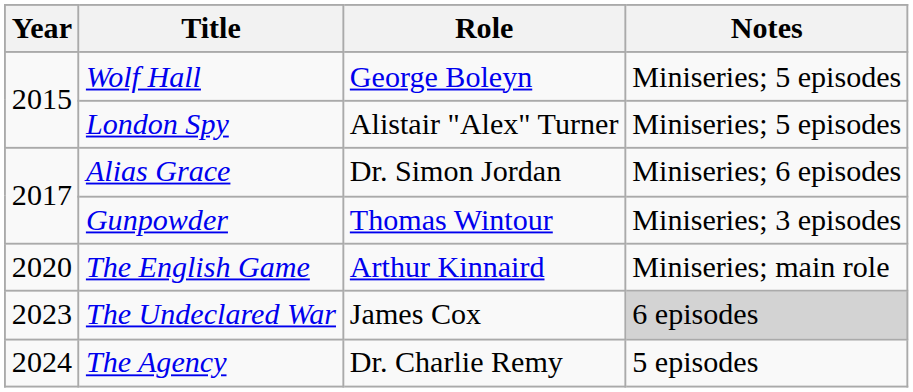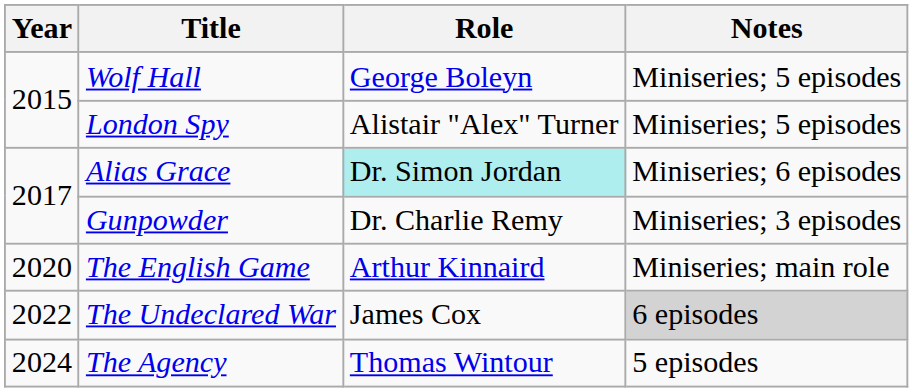Alias Grace | Role: no background -> paleturquoise background
Gunpowder | Role: Thomas Wintour -> Dr. Charlie Remy
The Undeclared War | Year: 2023 -> 2022
The Agency | Role: Dr. Charlie Remy -> Thomas Wintour
